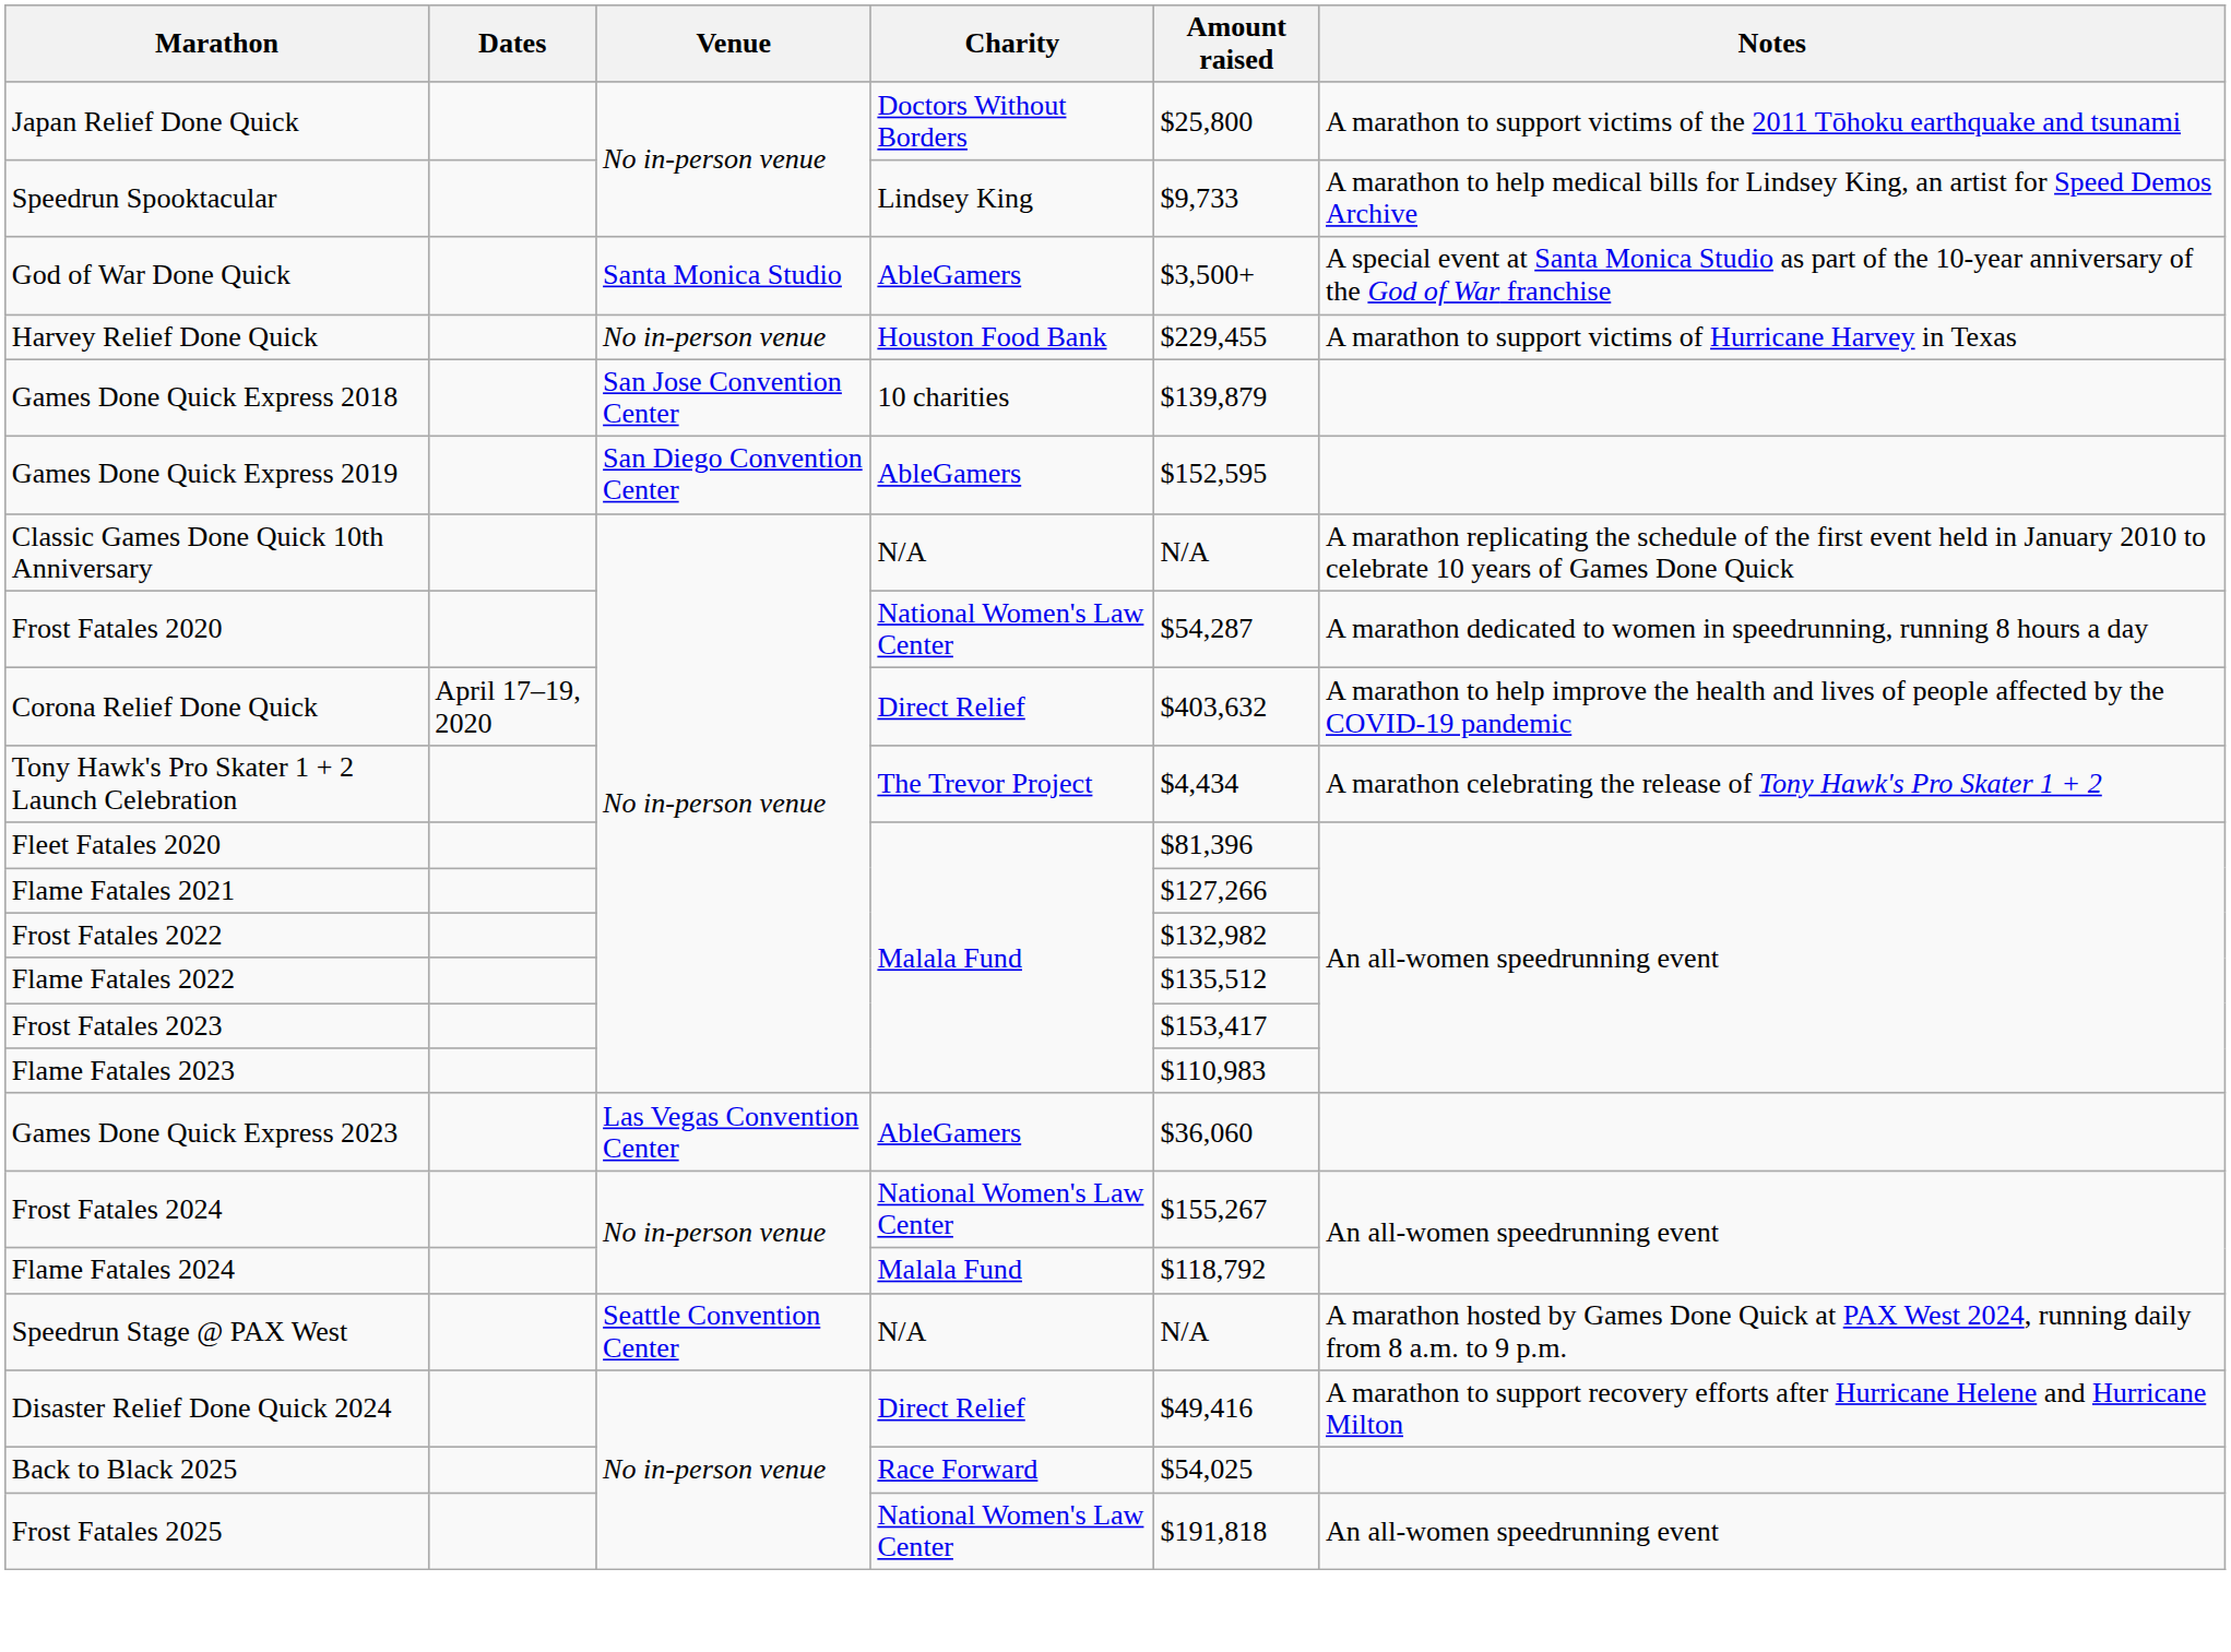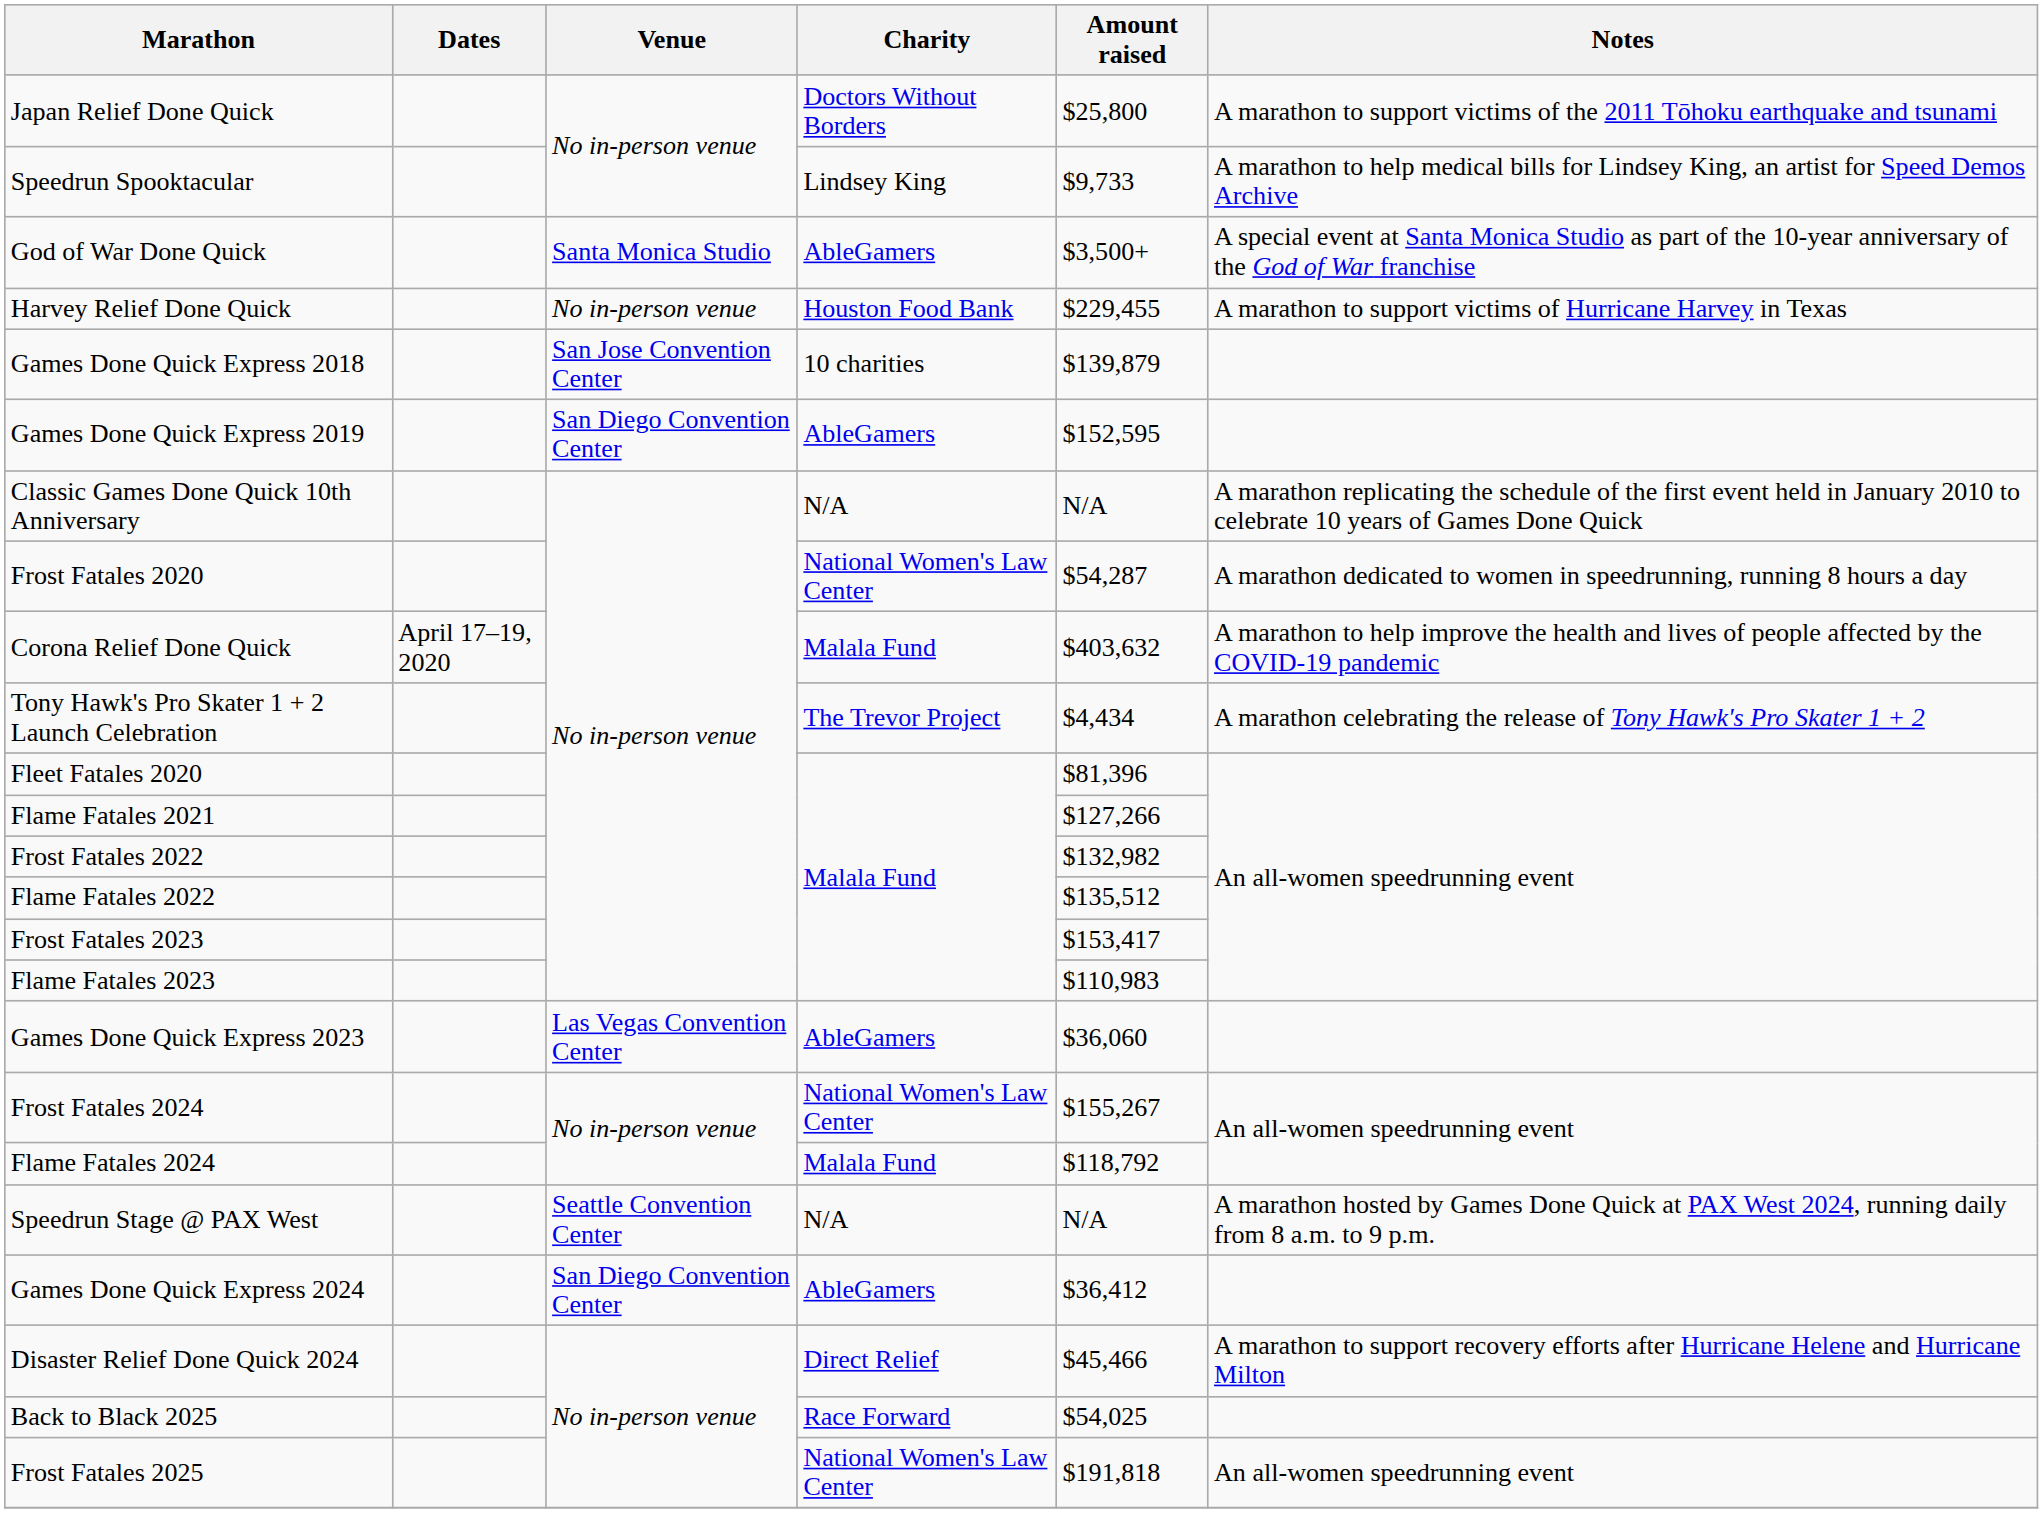Corona Relief Done Quick | Charity: Direct Relief -> Malala Fund
+ row: Games Done Quick Express 2024 | San Diego Convention Center | AbleGamers | $36,412
Disaster Relief Done Quick 2024 | Amount raised: $49,416 -> $45,466
